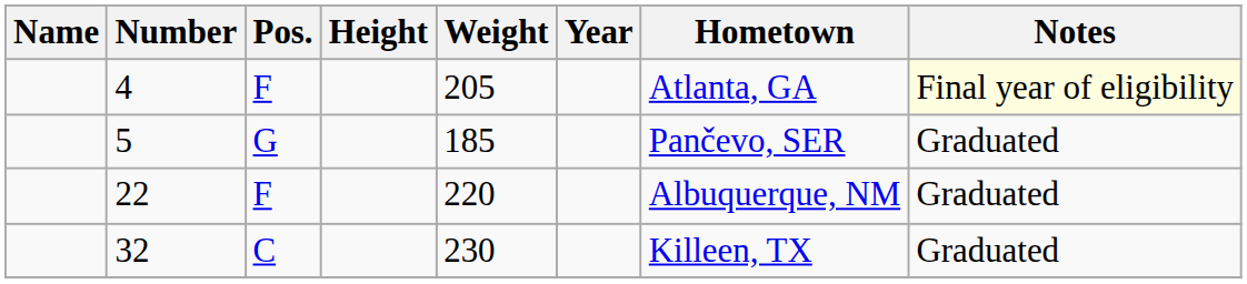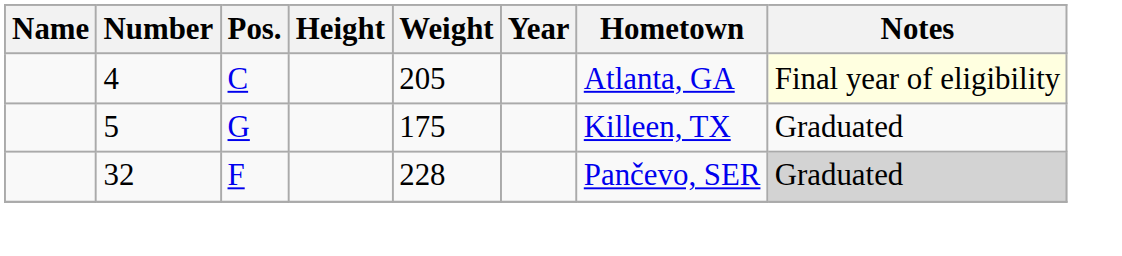4 | Pos.: F -> C
5 | Weight: 185 -> 175
5 | Hometown: Pančevo, SER -> Killeen, TX
- row: 22 | F | 220 | Albuquerque, NM | Graduated
32 | Pos.: C -> F
32 | Weight: 230 -> 228
32 | Hometown: Killeen, TX -> Pančevo, SER
32 | Notes: no background -> lightgrey background
